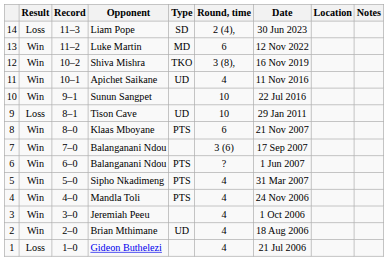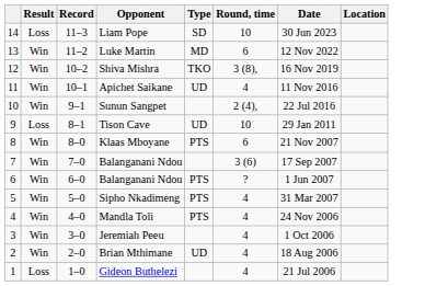- column: Notes
Liam Pope | Round, time: 2 (4), -> 10
Sunun Sangpet | Round, time: 10 -> 2 (4),
